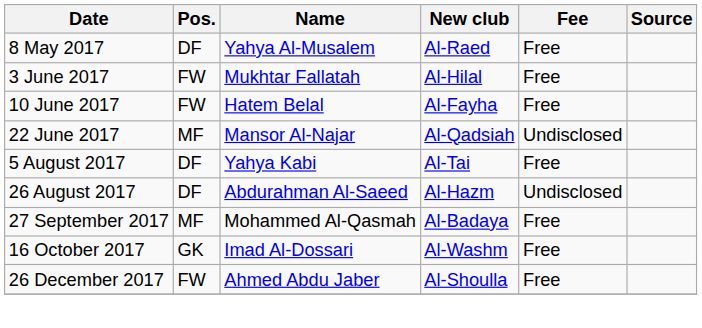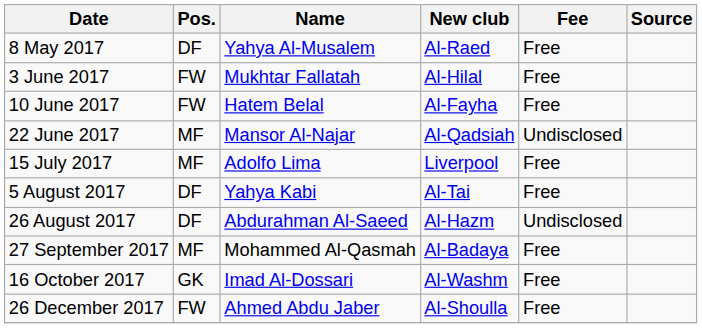+ row: 15 July 2017 | MF | Adolfo Lima | Liverpool | Free
